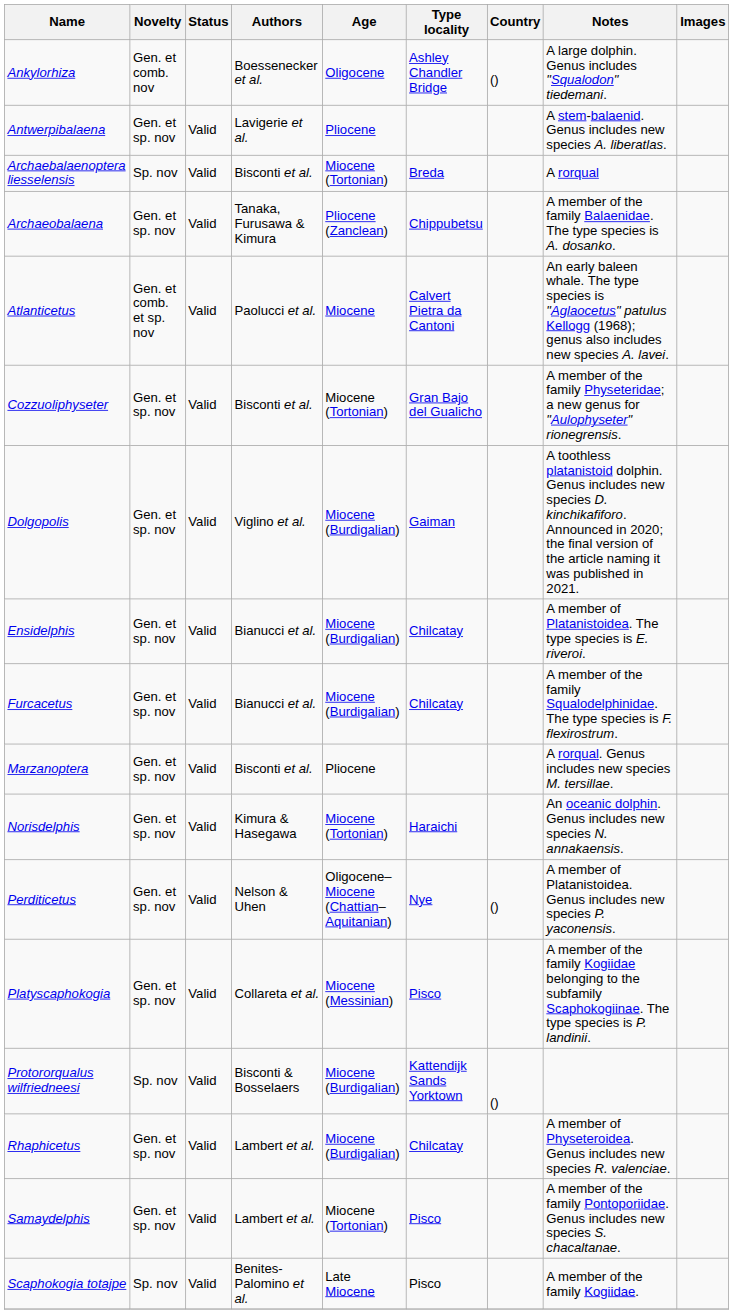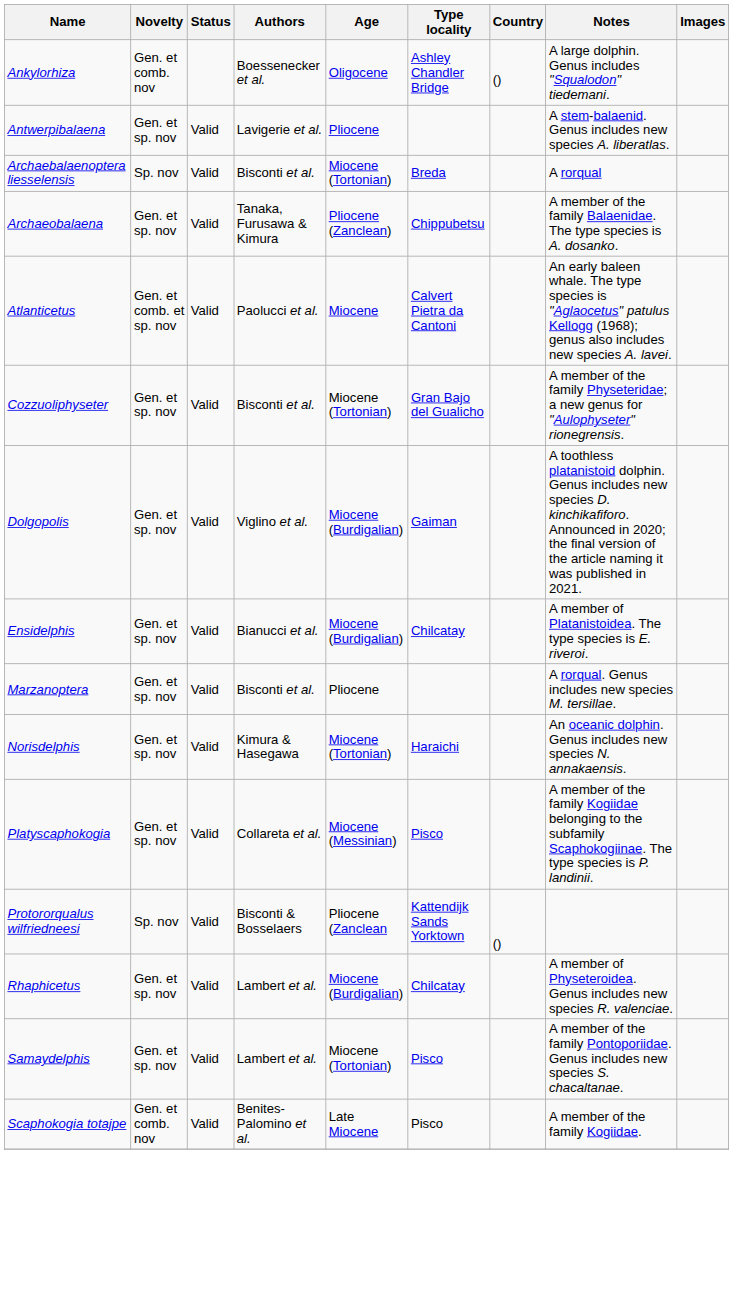- row: Furcacetus | Gen. et sp. nov | Valid | Bianucci et al. | Miocene (Burdigalian) | Chilcatay | A member of the family Squalodelphinidae. The type species is F. flexirostrum.
- row: Perditicetus | Gen. et sp. nov | Valid | Nelson & Uhen | Oligocene–Miocene (Chattian–Aquitanian) | Nye | () | A member of Platanistoidea. Genus includes new species P. yaconensis.
Protororqualus wilfriedneesi | Age: Miocene (Burdigalian) -> Pliocene (Zanclean
Scaphokogia totajpe | Novelty: Sp. nov -> Gen. et comb. nov
